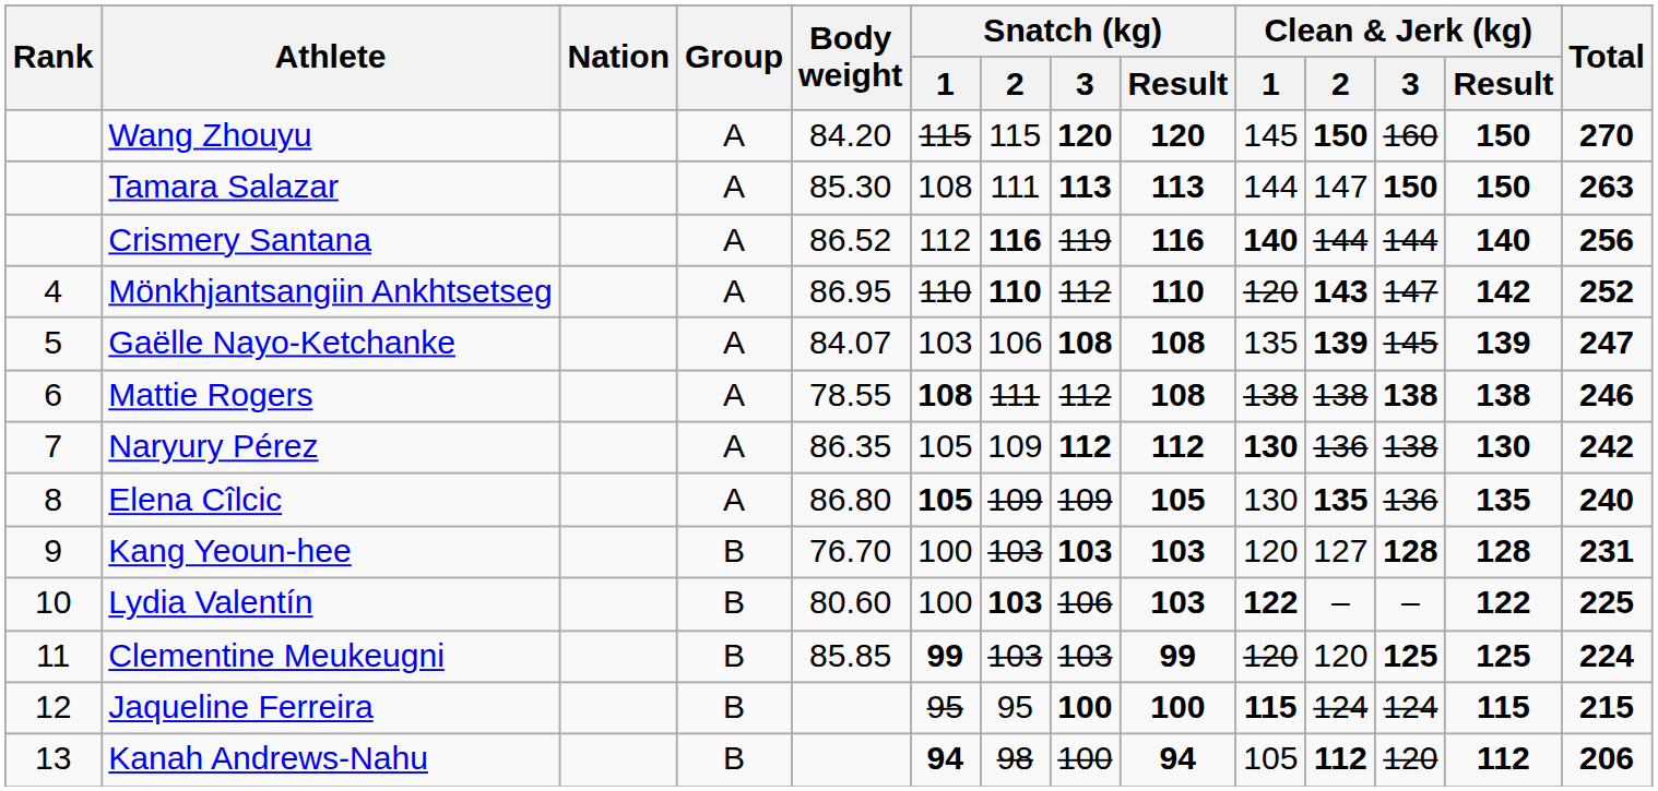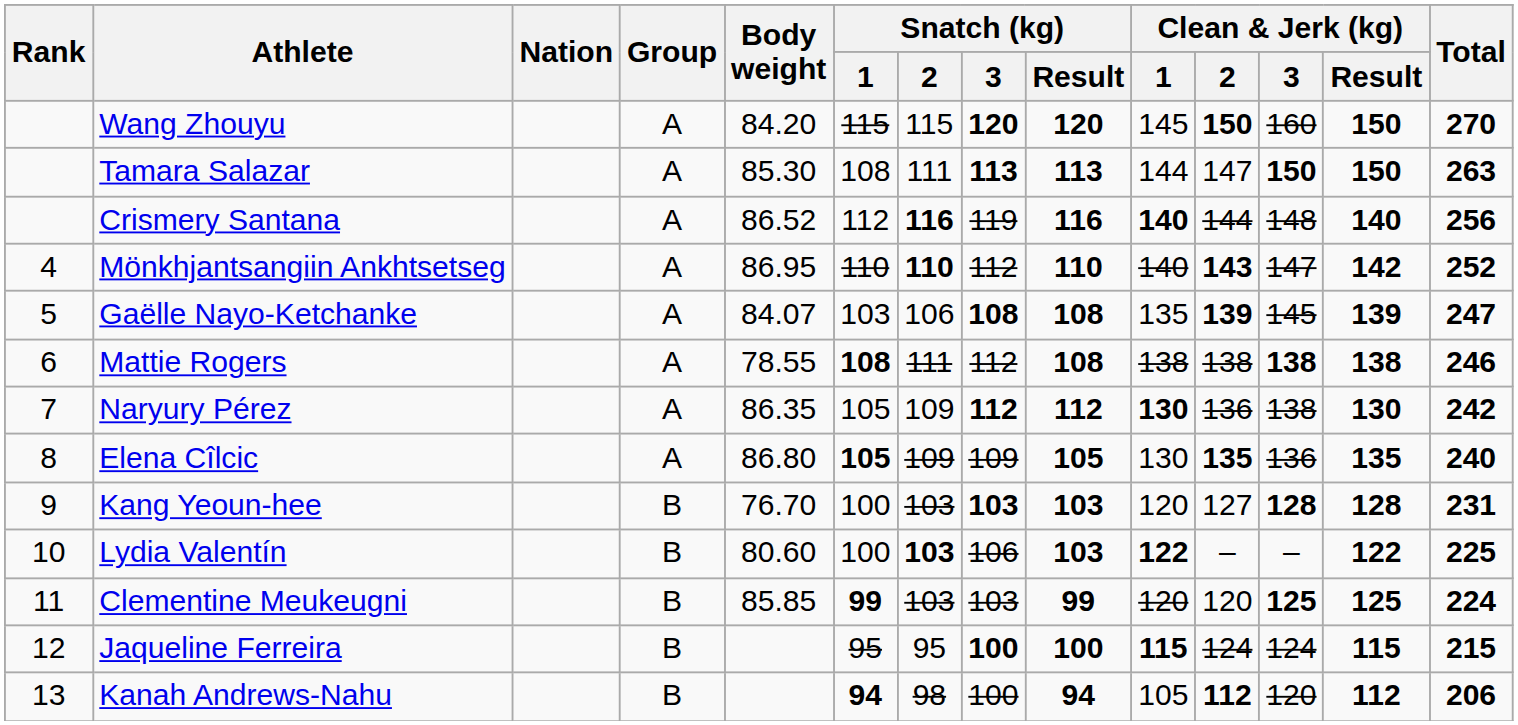Crismery Santana | Clean & Jerk (kg) / 3: 144 -> 148
Mönkhjantsangiin Ankhtsetseg | Clean & Jerk (kg) / 1: 120 -> 140
